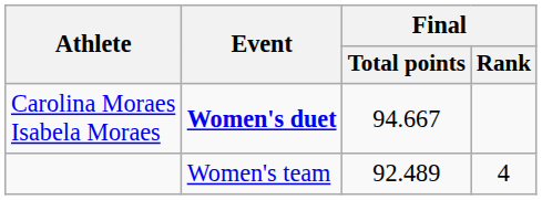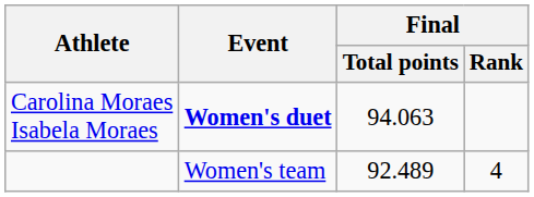Carolina Moraes Isabela Moraes | Final / Total points: 94.667 -> 94.063
